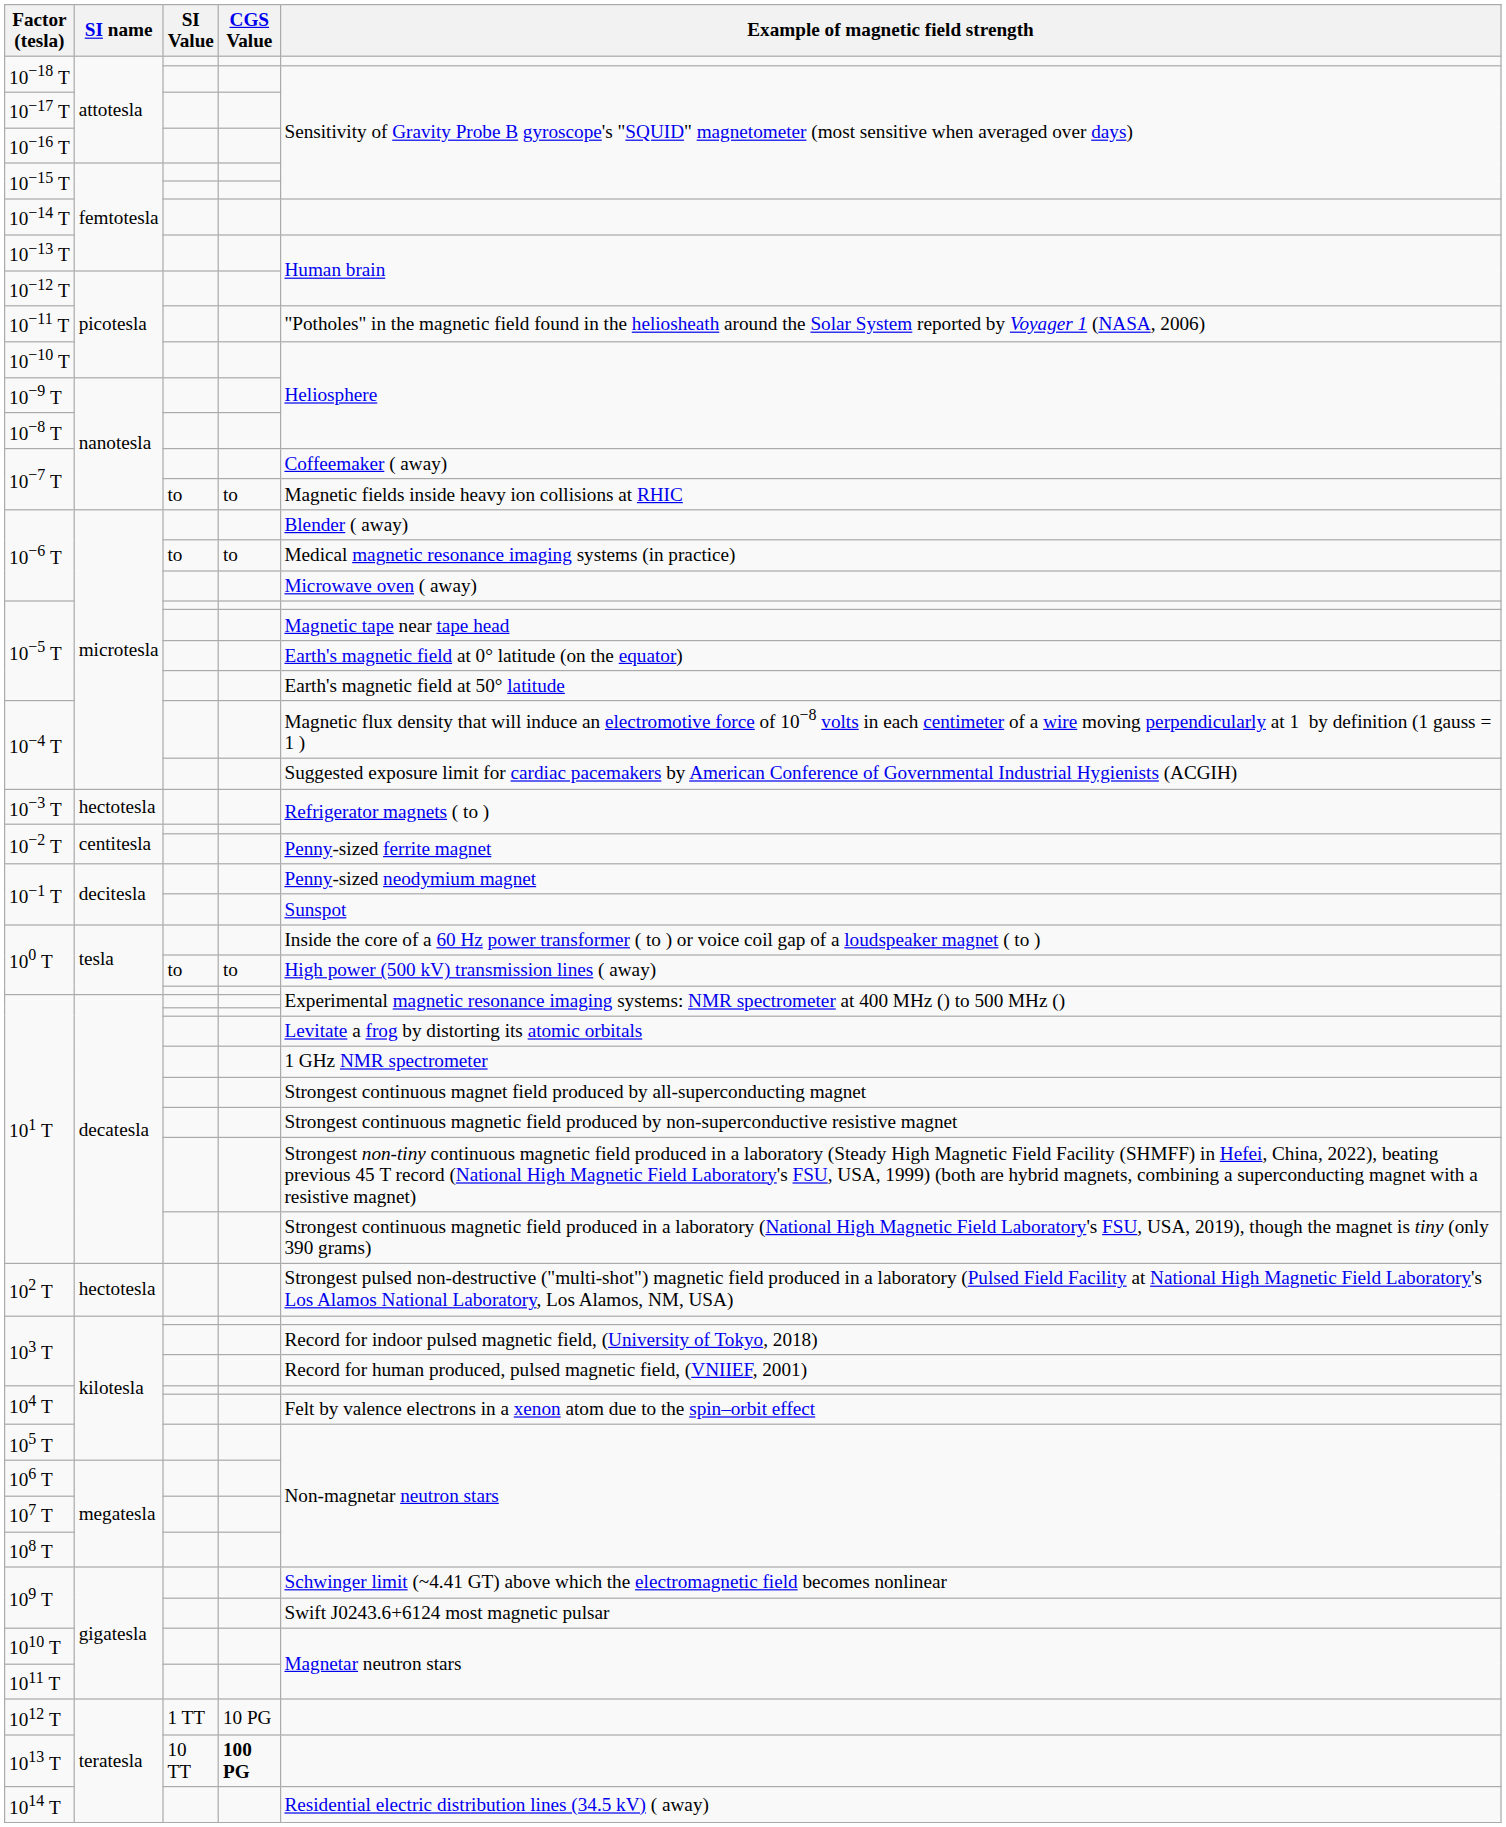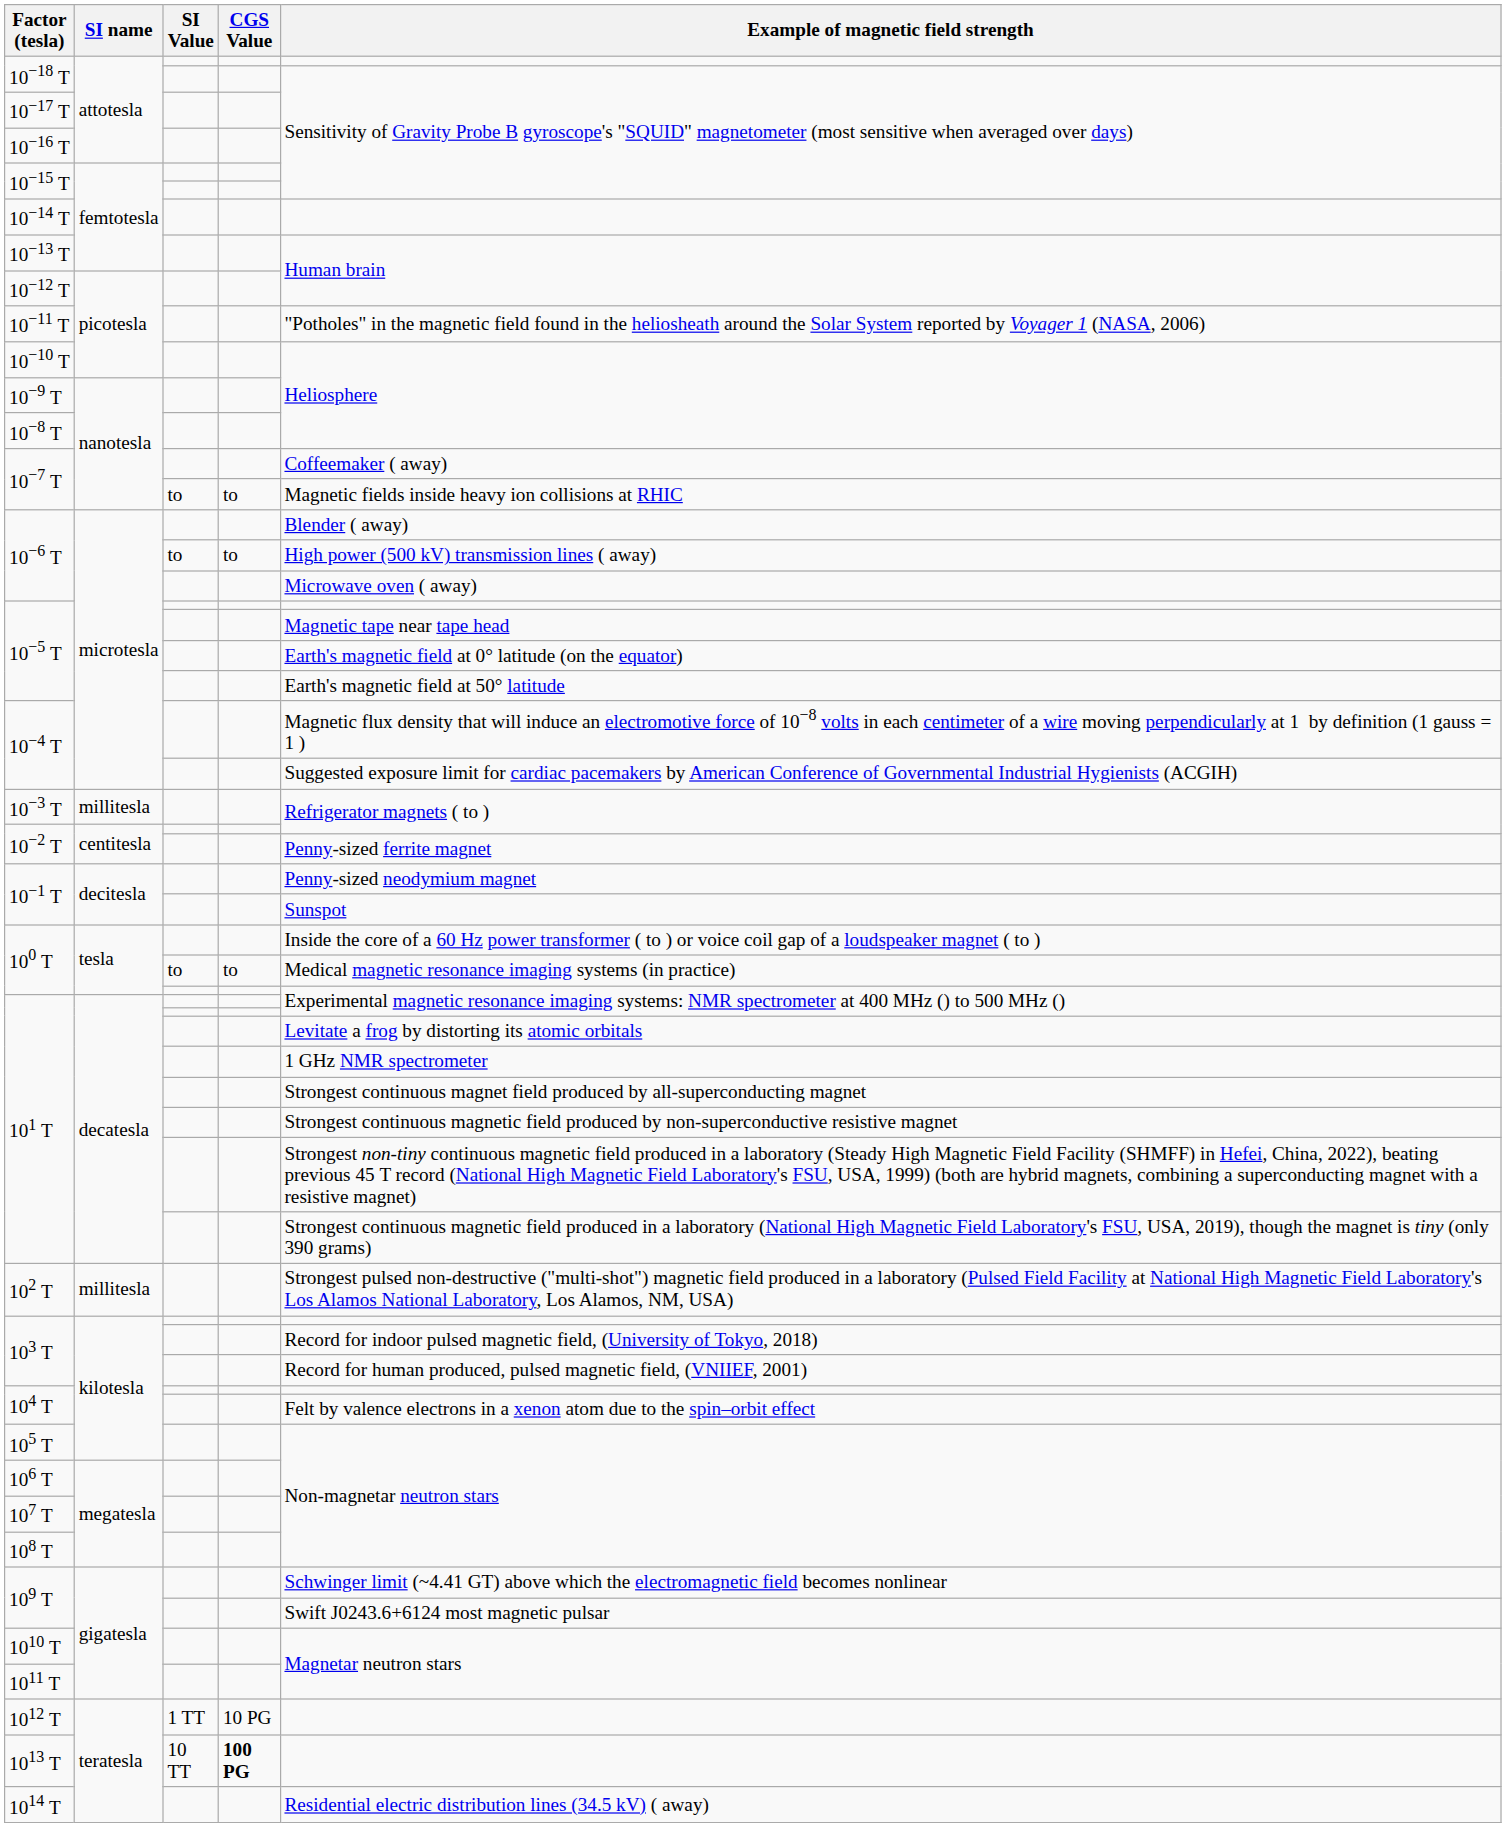10−6 T / to | Example of magnetic field strength: Medical magnetic resonance imaging systems (in practice) -> High power (500 kV) transmission lines ( away)
10−3 T | SI name: hectotesla -> millitesla
100 T / to | Example of magnetic field strength: High power (500 kV) transmission lines ( away) -> Medical magnetic resonance imaging systems (in practice)
102 T | SI name: hectotesla -> millitesla
